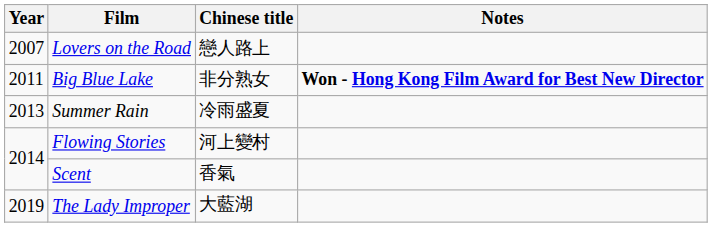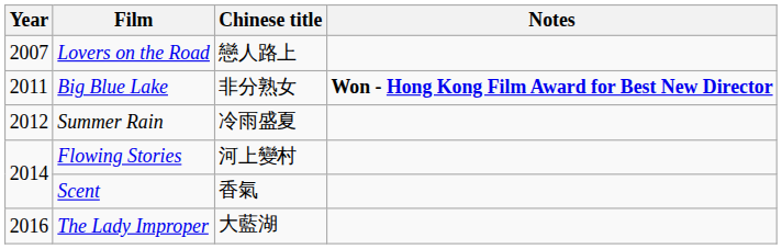Summer Rain | Year: 2013 -> 2012
The Lady Improper | Year: 2019 -> 2016
